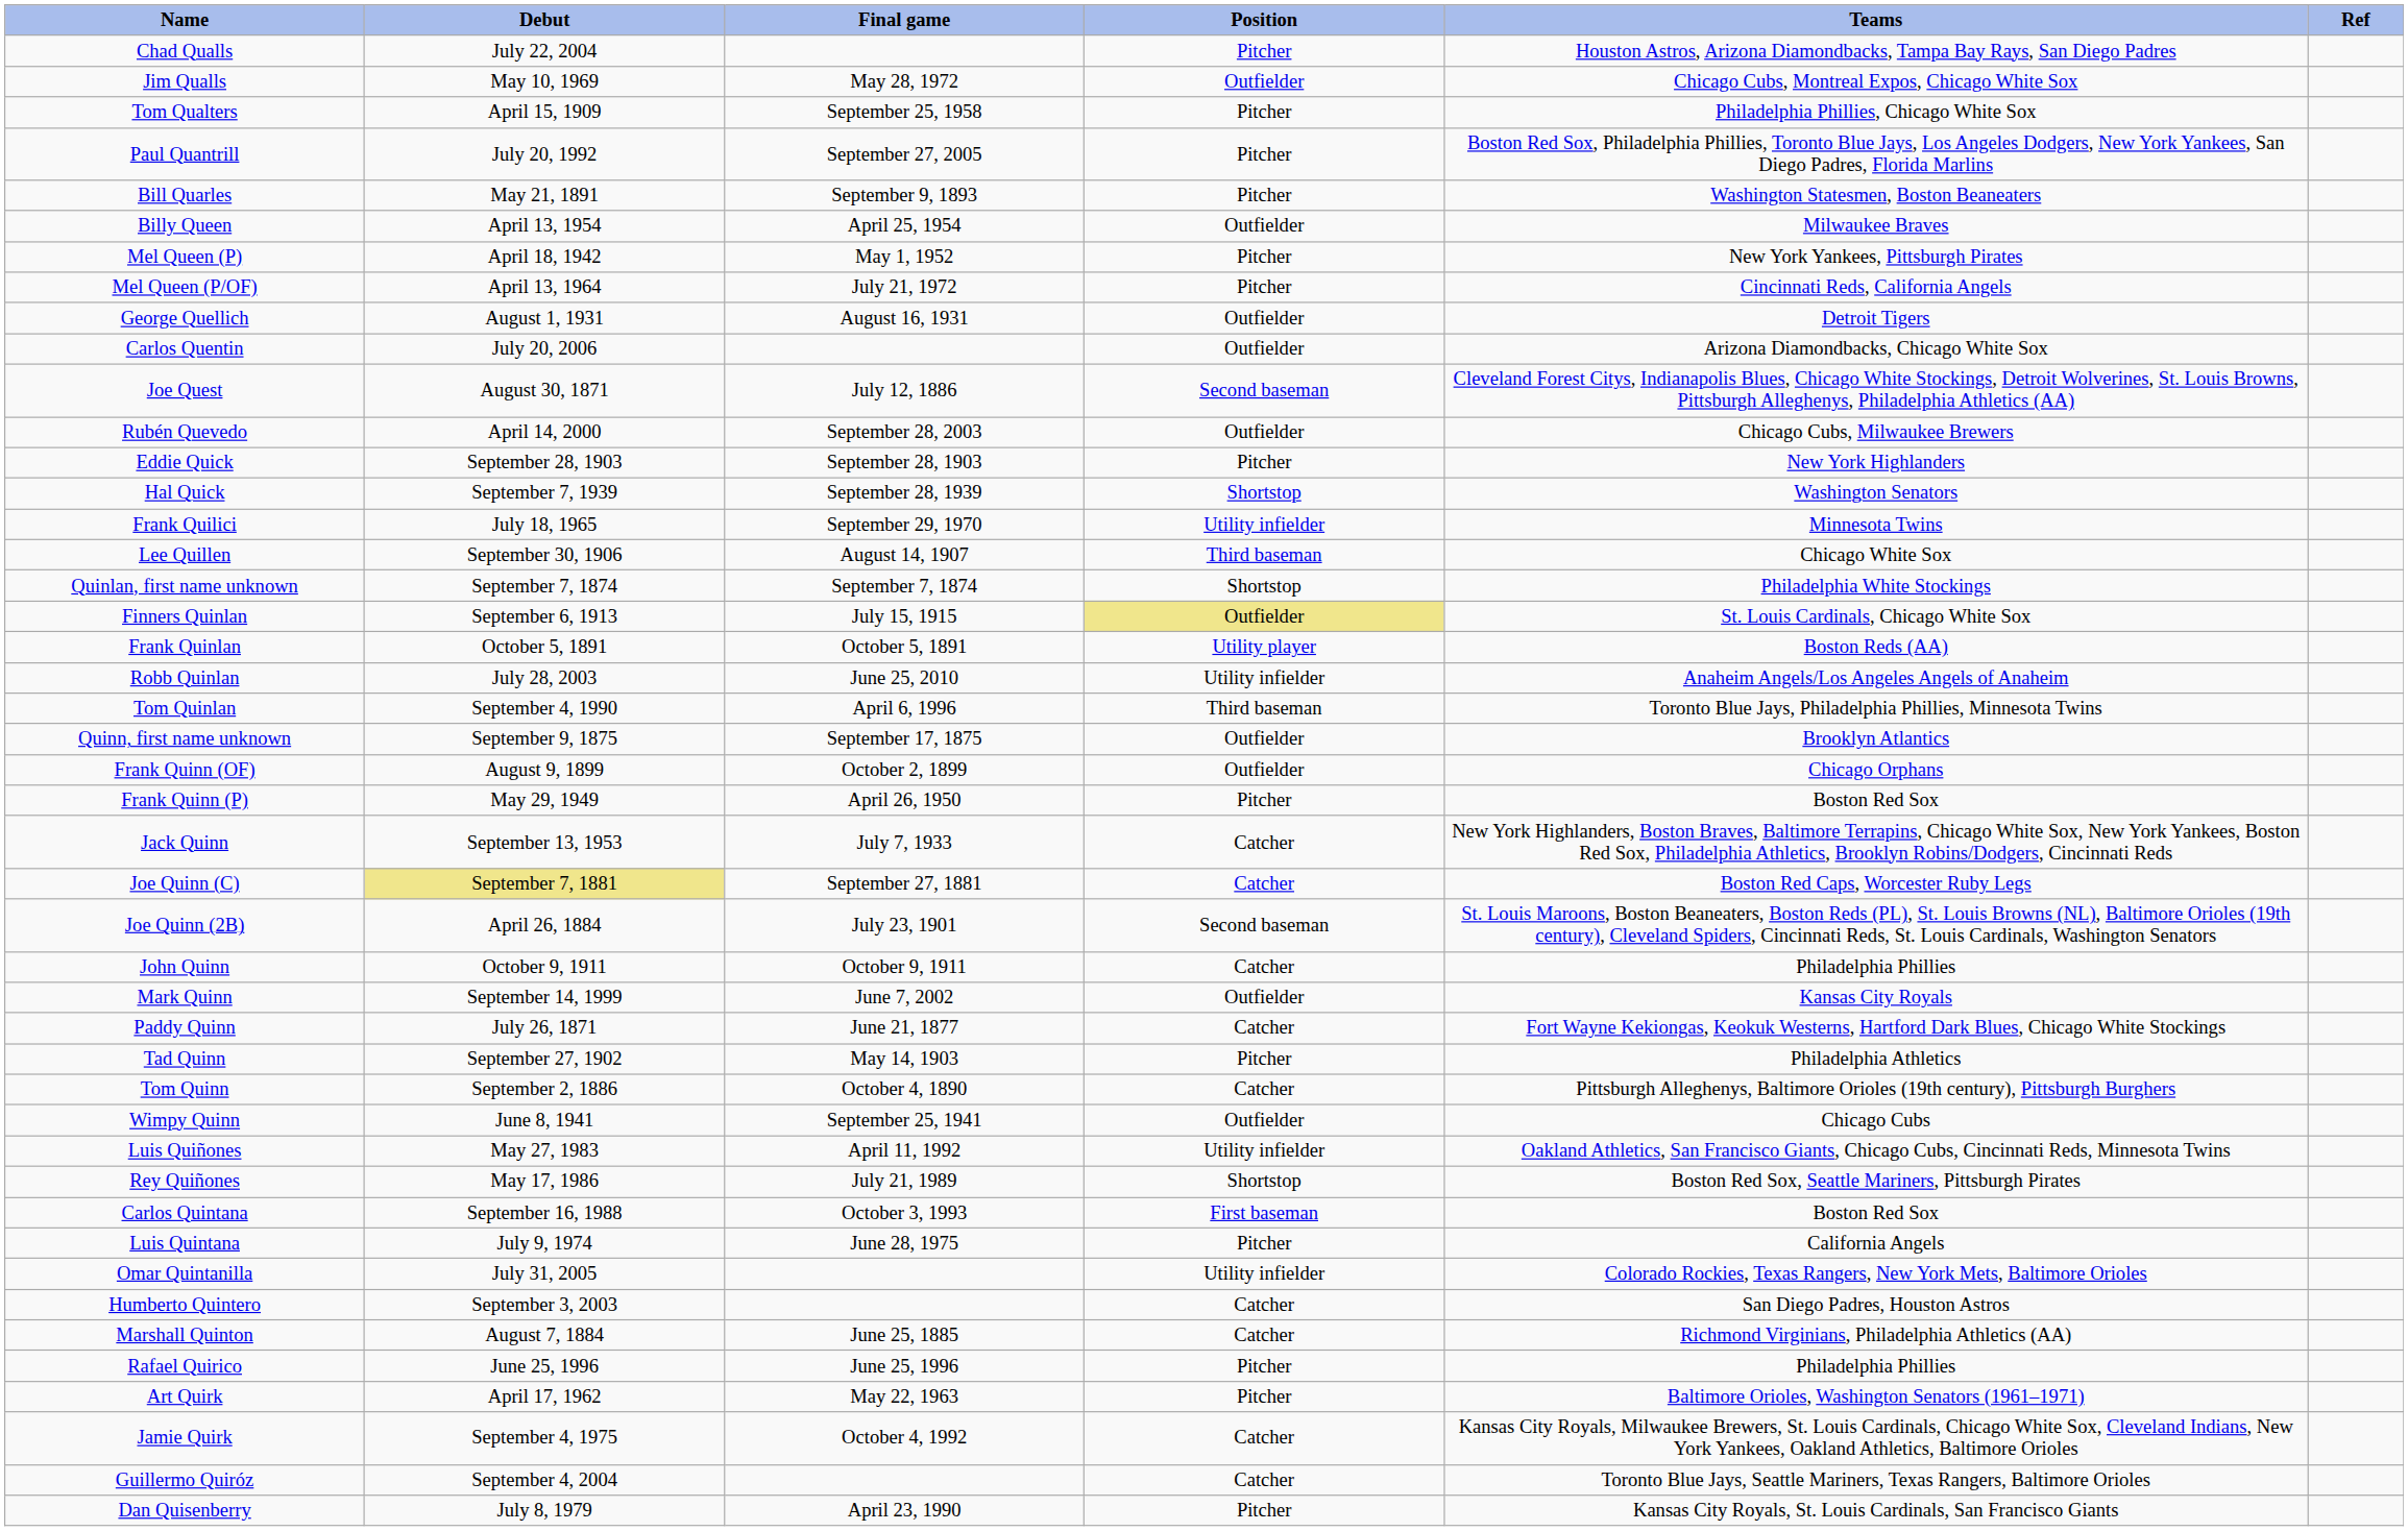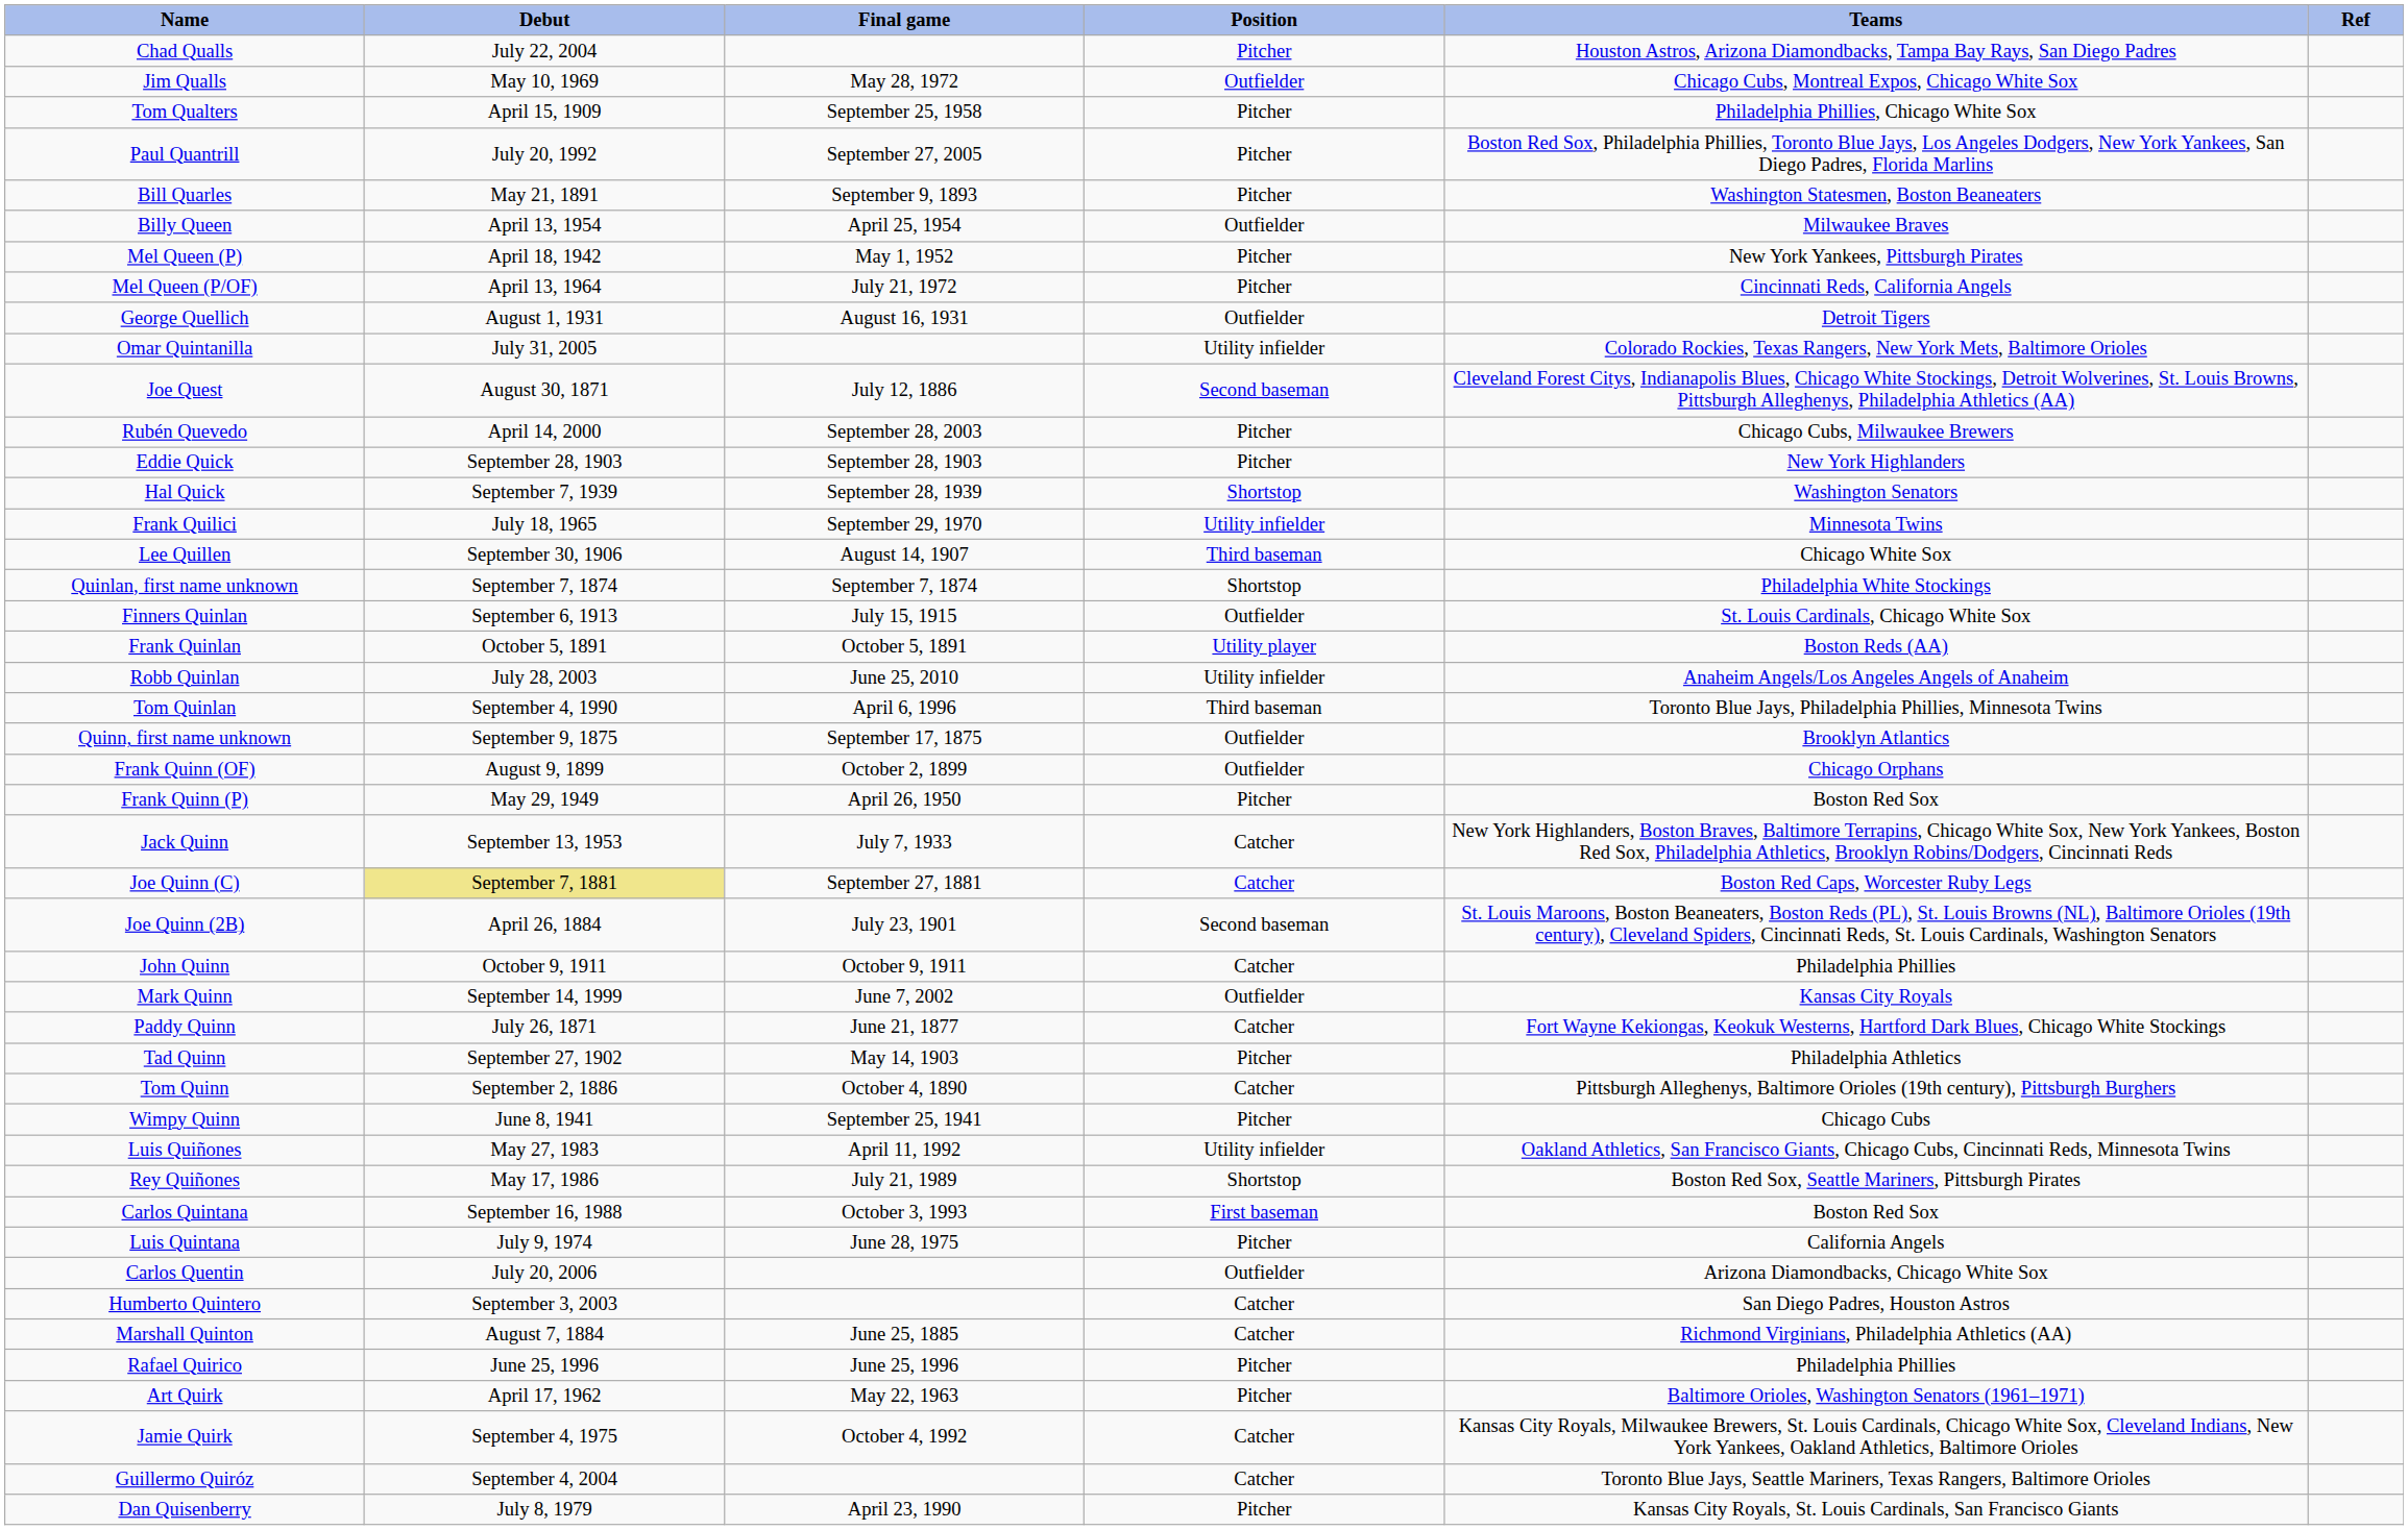rows swapped: Carlos Quentin <-> Omar Quintanilla
Rubén Quevedo | Position: Outfielder -> Pitcher
Finners Quinlan | Position: khaki background -> no background
Wimpy Quinn | Position: Outfielder -> Pitcher
